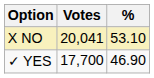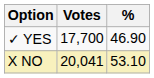rows swapped: X NO <-> ✓ YES
